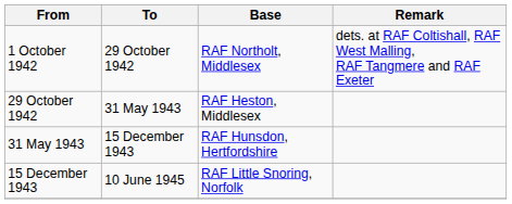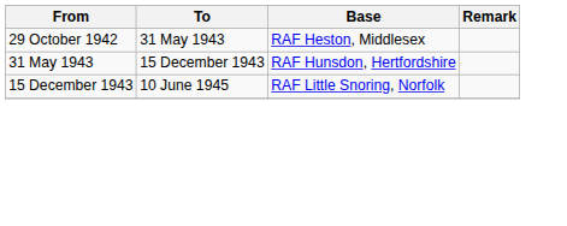- row: 1 October 1942 | 29 October 1942 | RAF Northolt, Middlesex | dets. at RAF Coltishall, RAF West Malling, RAF Tangmere and RAF Exeter
